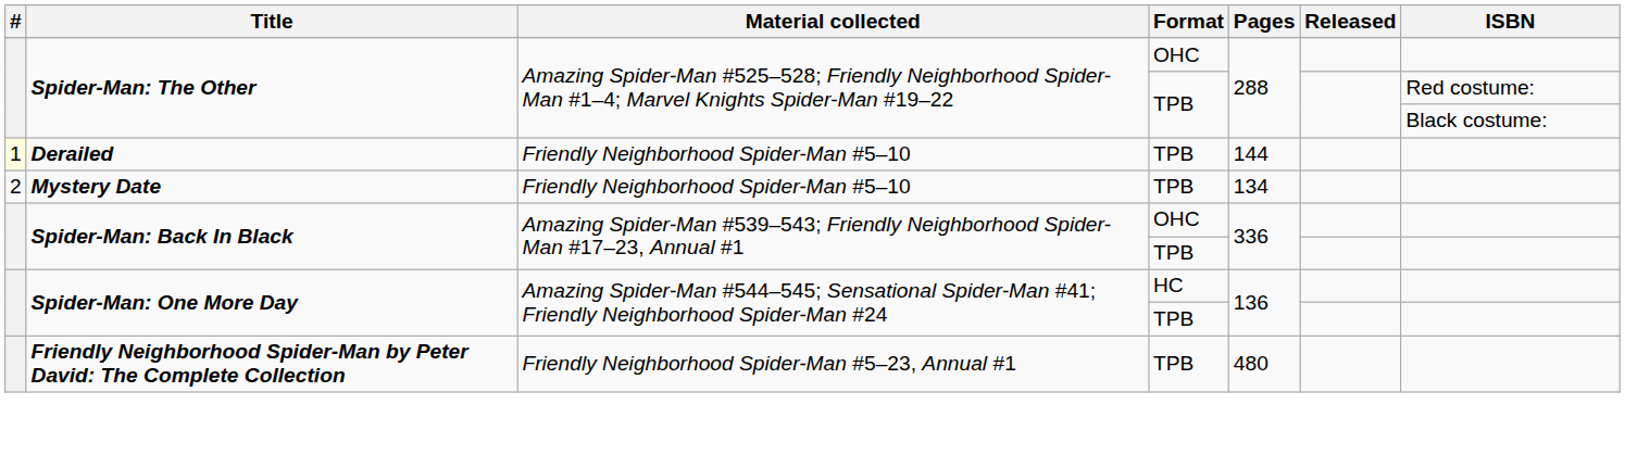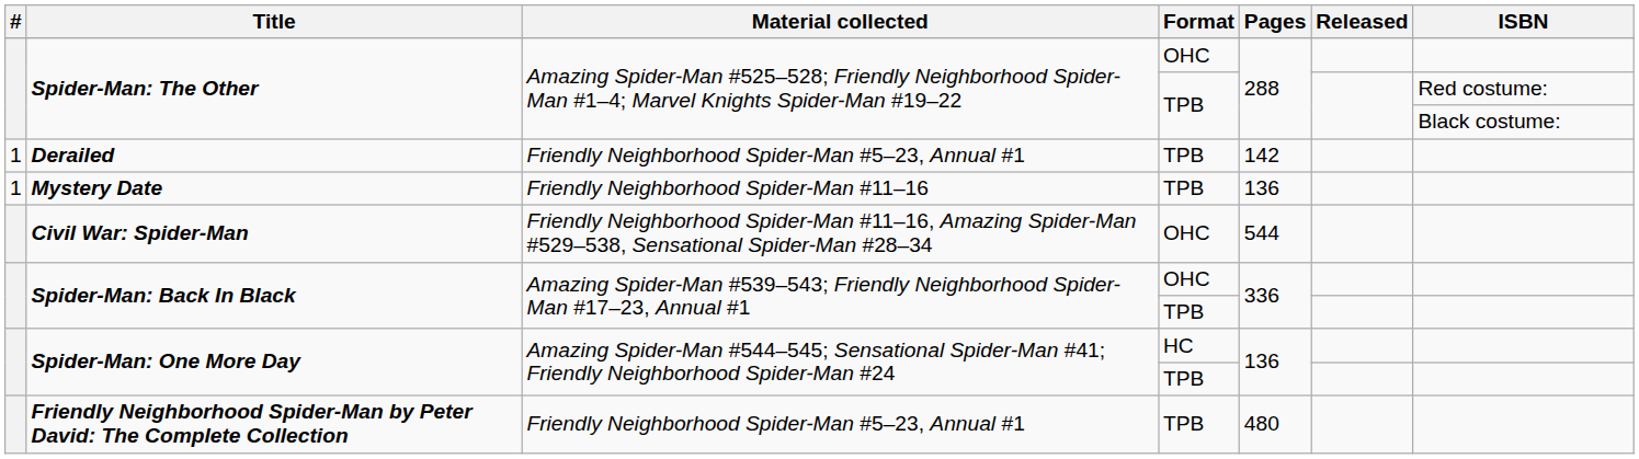Derailed | #: lightyellow background -> no background
Derailed | Material collected: Friendly Neighborhood Spider-Man #5–10 -> Friendly Neighborhood Spider-Man #5–23, Annual #1
Derailed | Pages: 144 -> 142
Mystery Date | #: 2 -> 1
Mystery Date | Material collected: Friendly Neighborhood Spider-Man #5–10 -> Friendly Neighborhood Spider-Man #11–16
Mystery Date | Pages: 134 -> 136
+ row: Civil War: Spider-Man | Friendly Neighborhood Spider-Man #11–16, Amazing Spider-Man #529–538, Sensational Spider-Man #28–34 | OHC | 544
